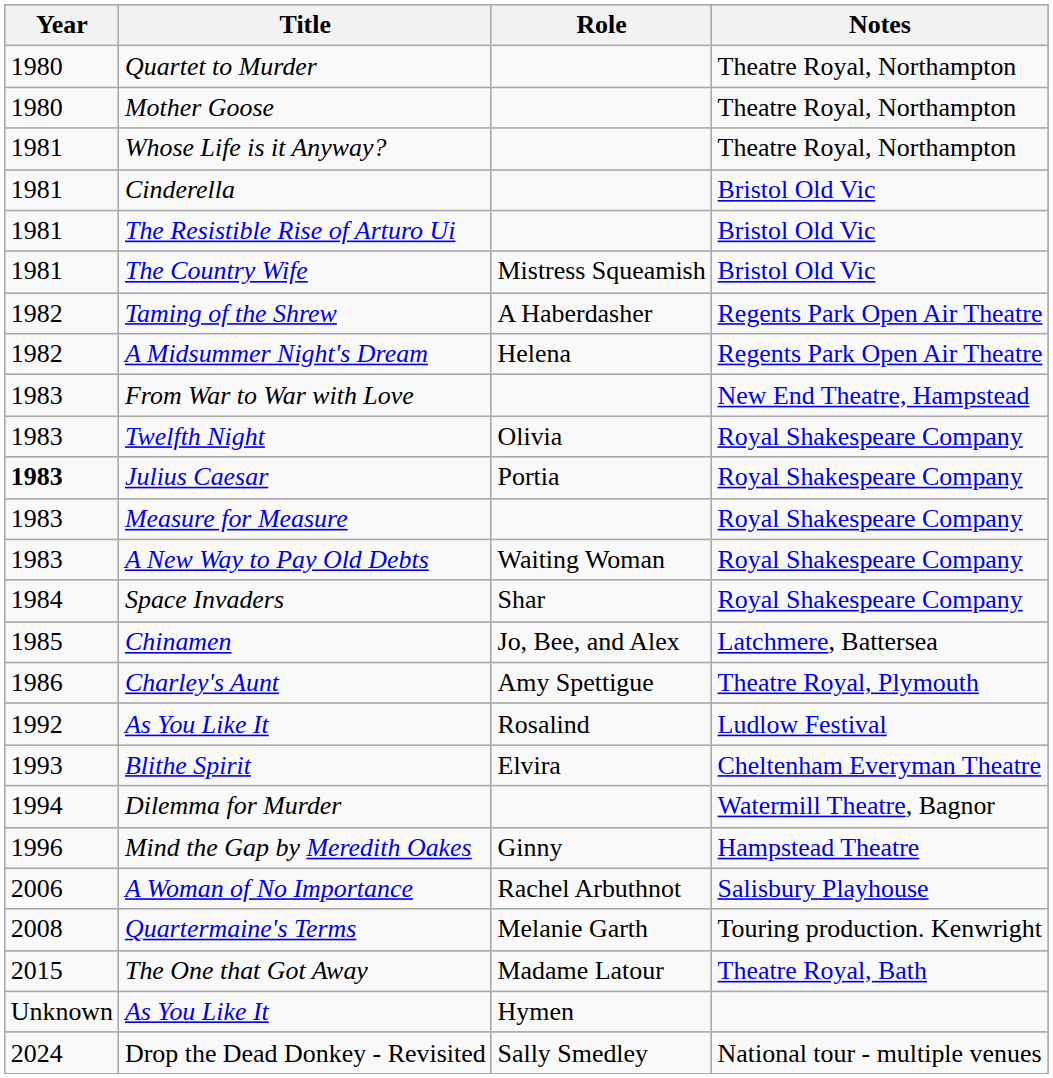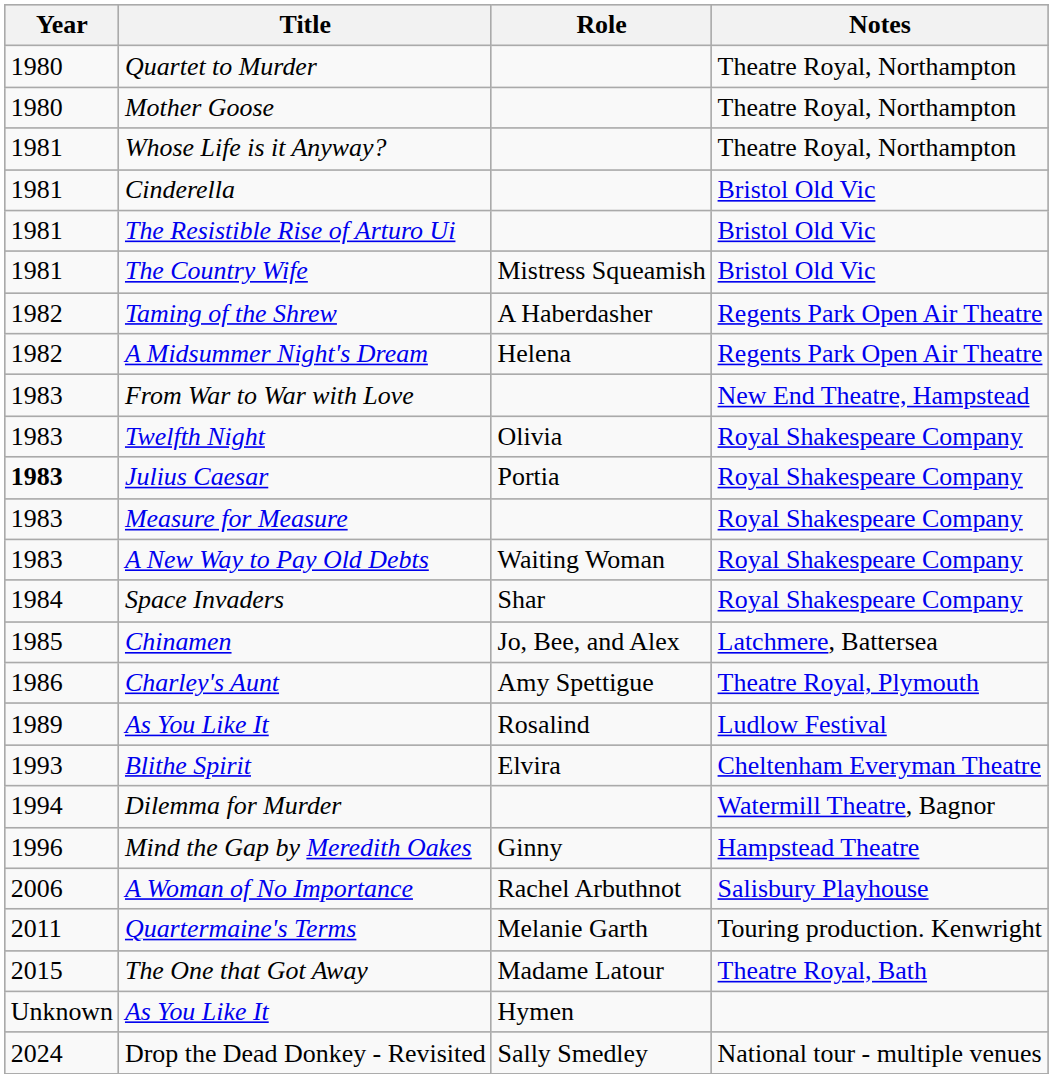As You Like It / Rosalind | Year: 1992 -> 1989
Quartermaine's Terms | Year: 2008 -> 2011
